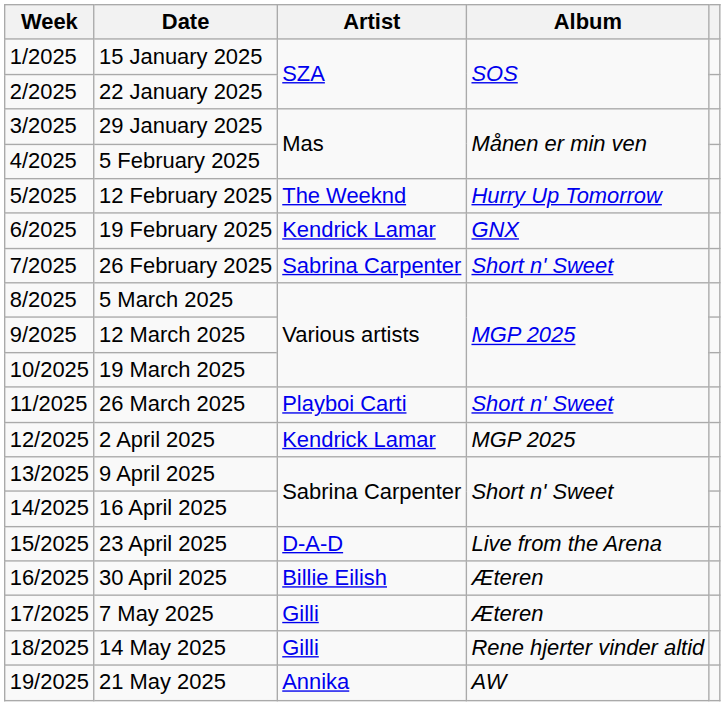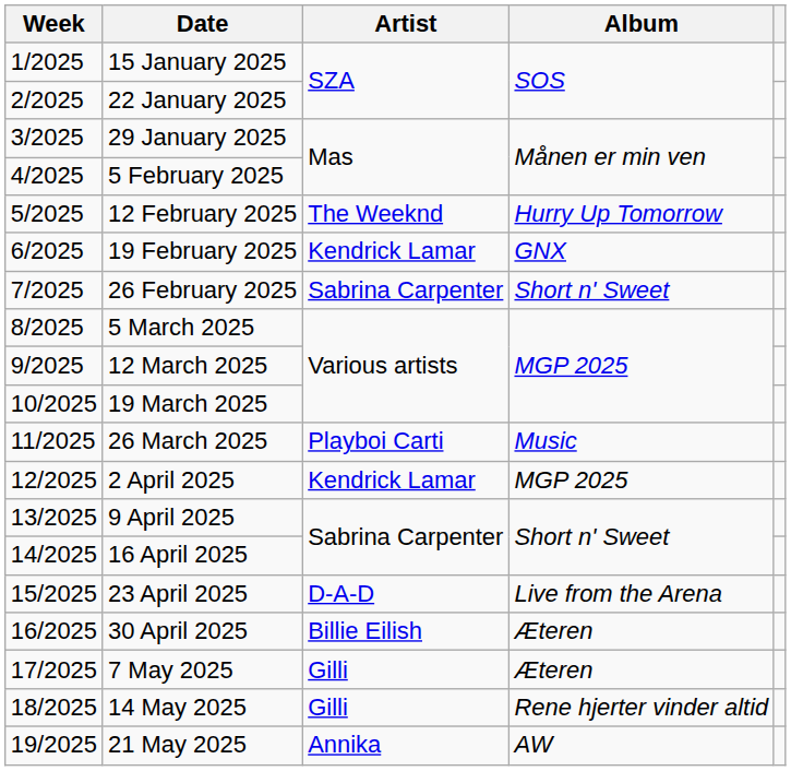26 March 2025 | Album: Short n' Sweet -> Music
